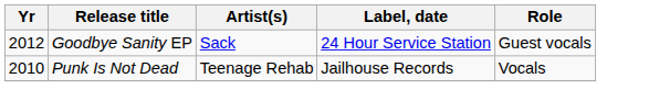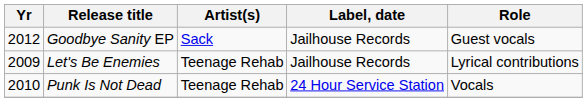Goodbye Sanity EP | Label, date: 24 Hour Service Station -> Jailhouse Records
+ row: 2009 | Let's Be Enemies | Teenage Rehab | Jailhouse Records | Lyrical contributions
Punk Is Not Dead | Label, date: Jailhouse Records -> 24 Hour Service Station
